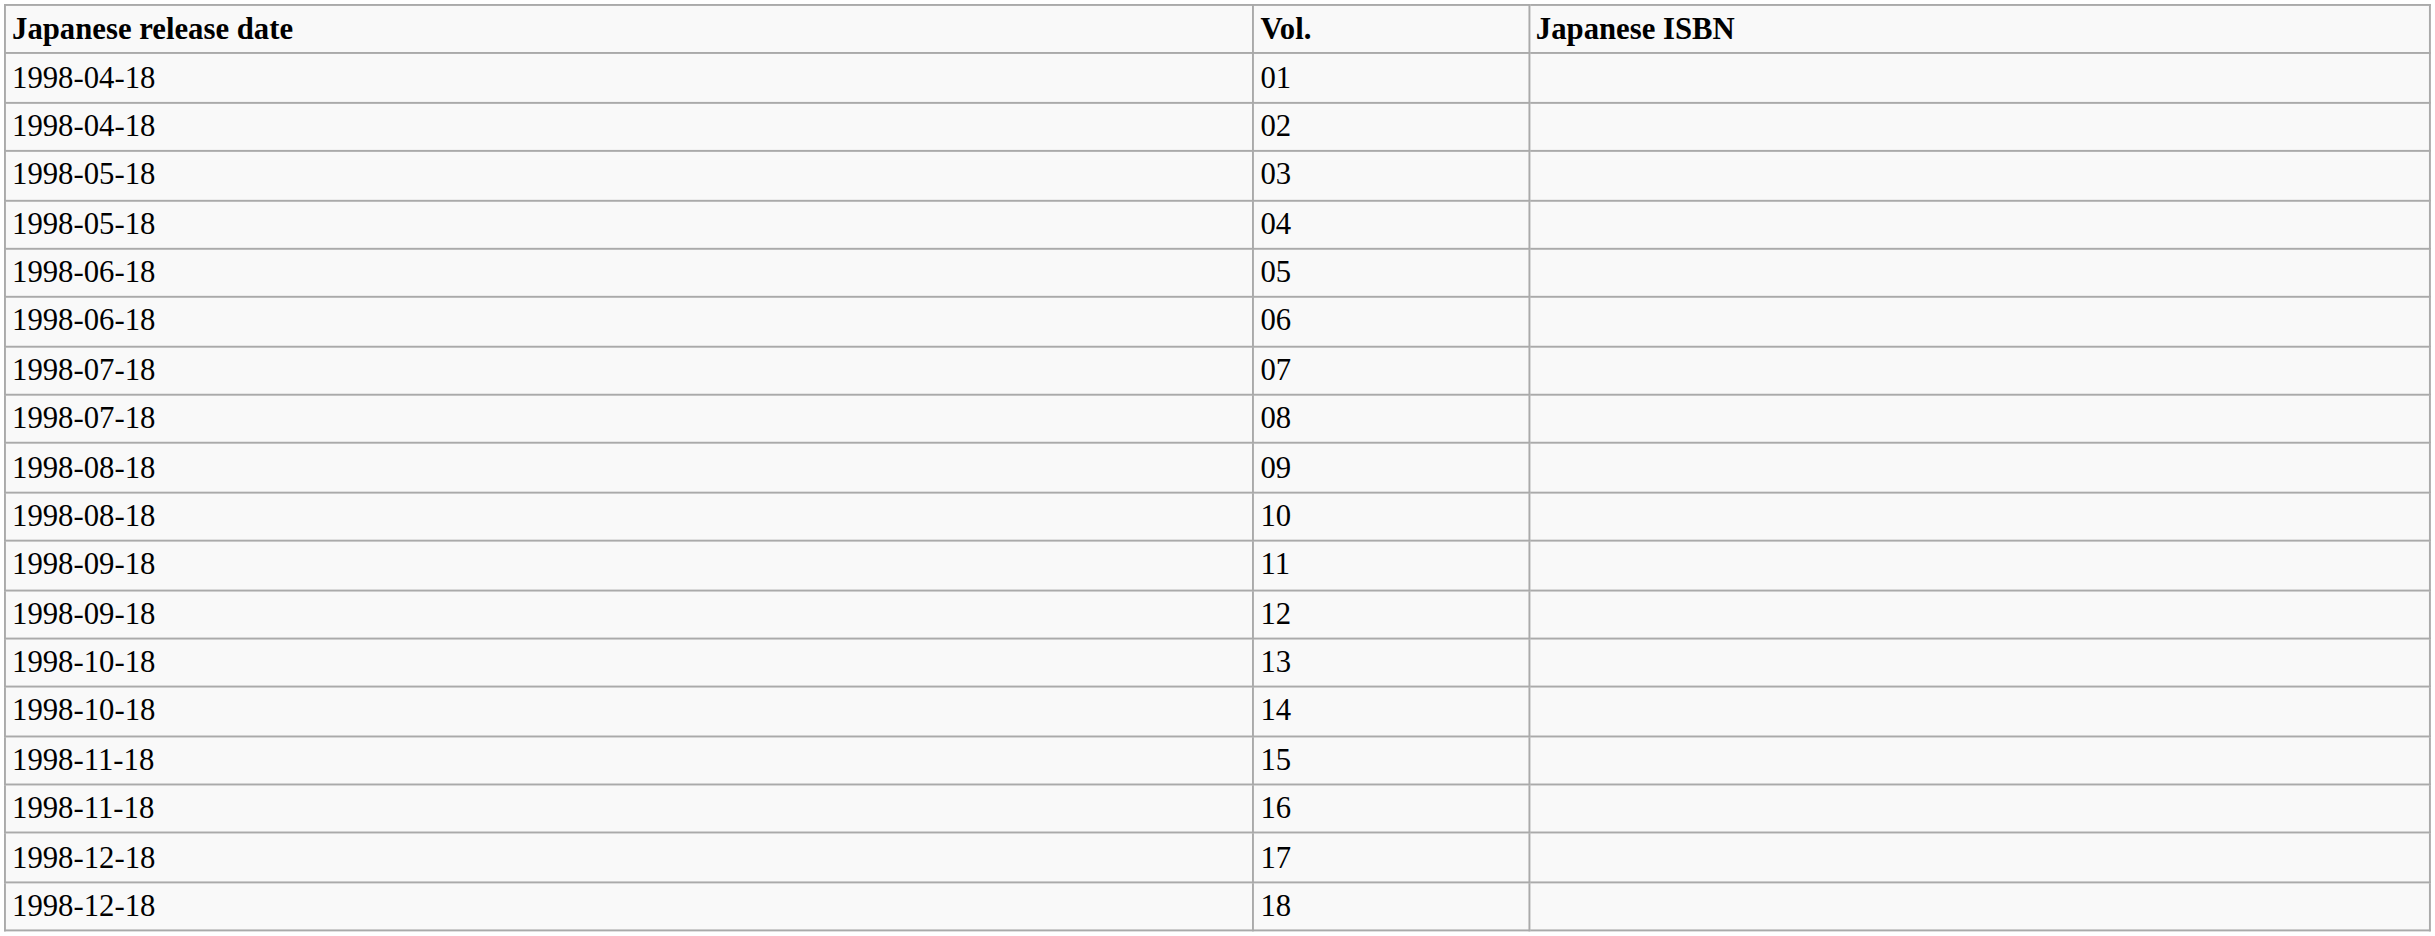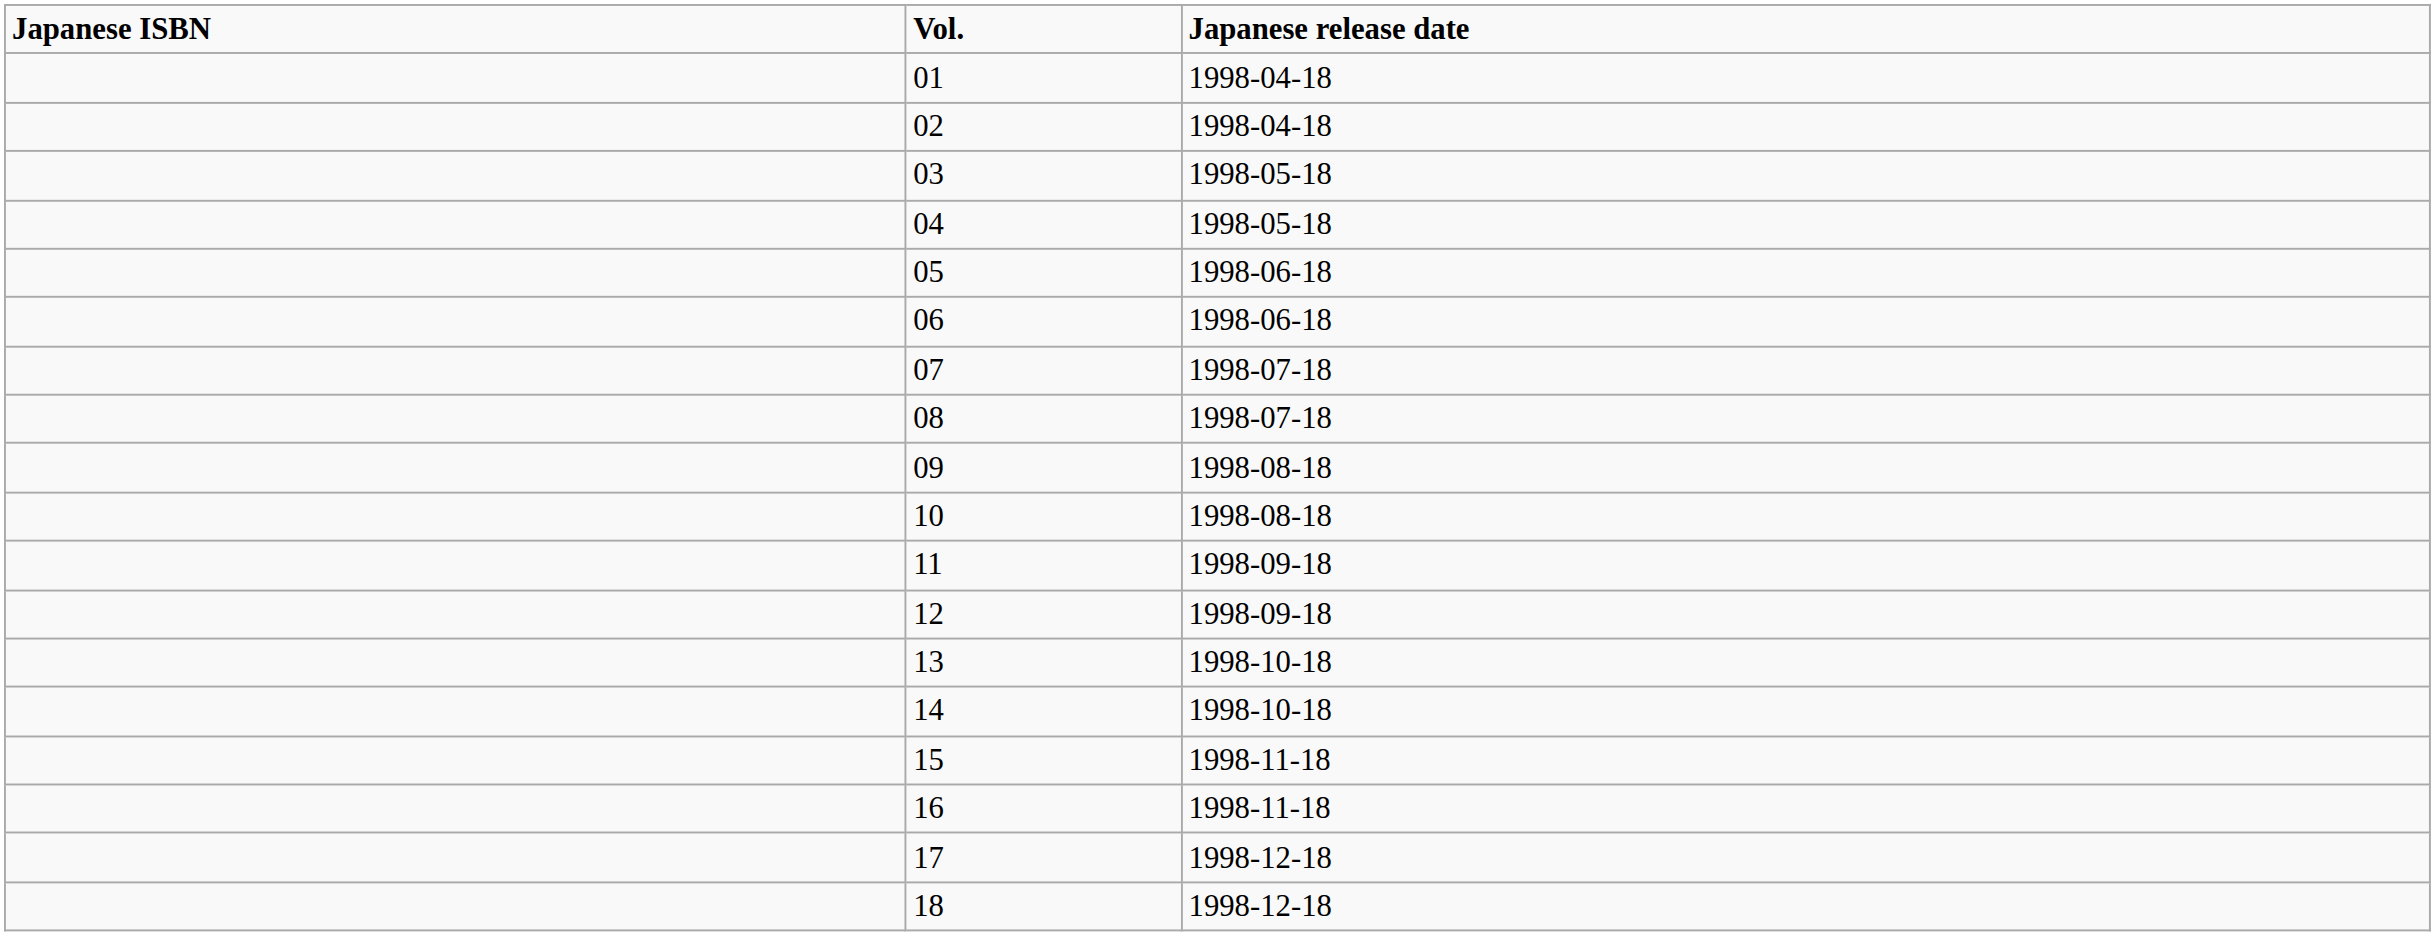columns swapped: Japanese release date <-> Japanese ISBN
